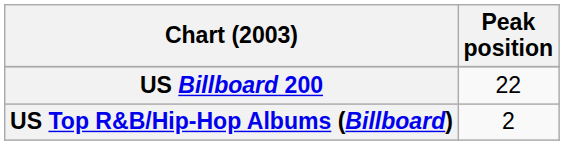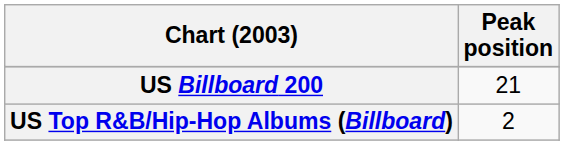US Billboard 200 | Peak position: 22 -> 21
